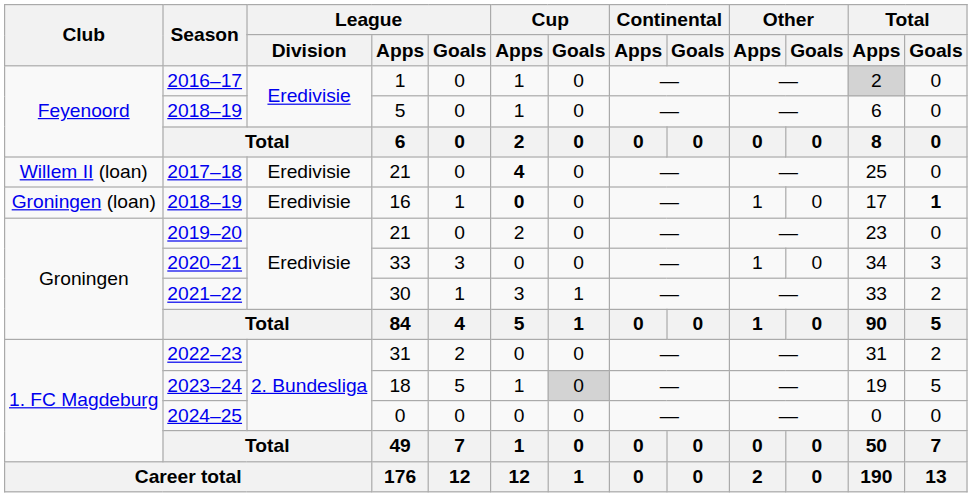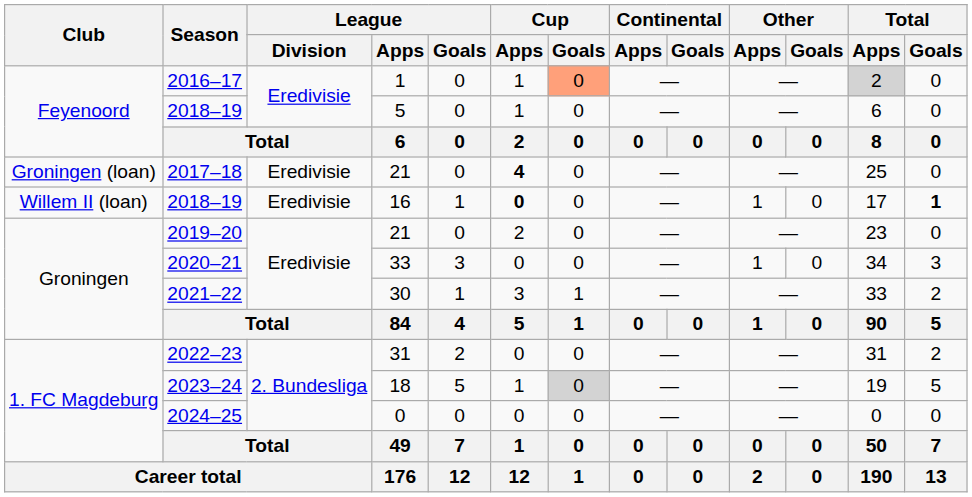2016–17 | Cup / Goals: no background -> lightsalmon background
2017–18 | Club: Willem II (loan) -> Groningen (loan)
2018–19 / 16 | Club: Groningen (loan) -> Willem II (loan)
